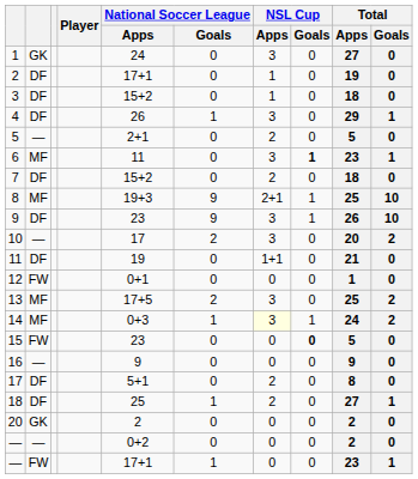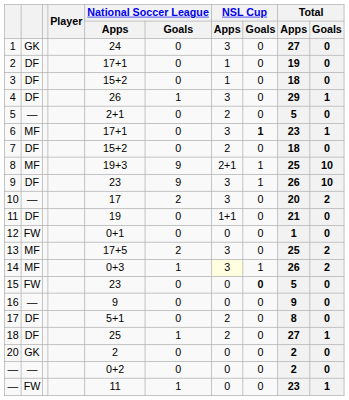6 | National Soccer League / Apps: 11 -> 17+1
14 | Total / Apps: 24 -> 26
— / FW | National Soccer League / Apps: 17+1 -> 11
